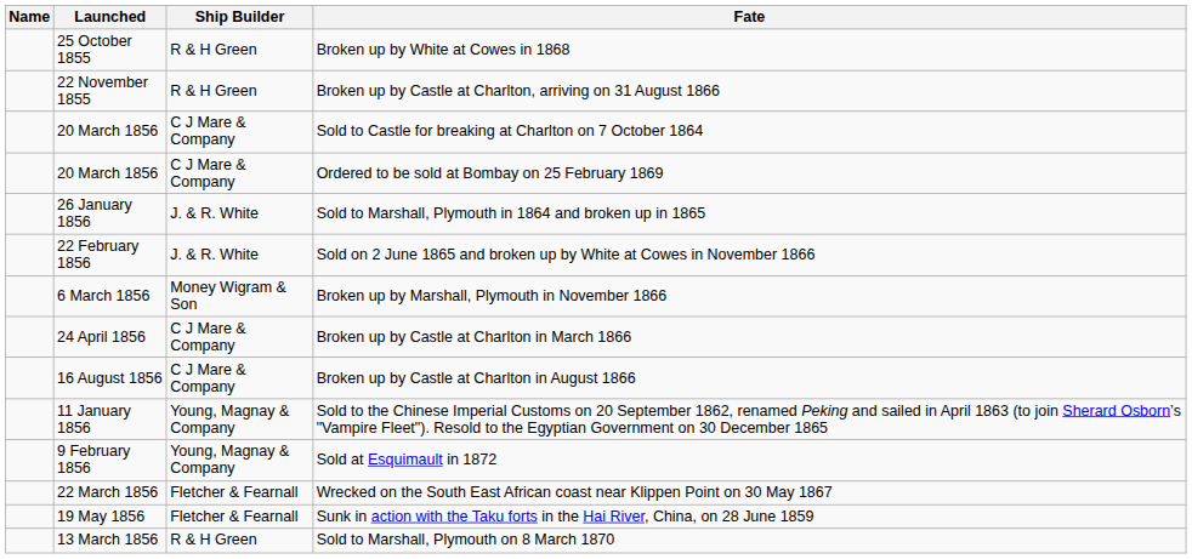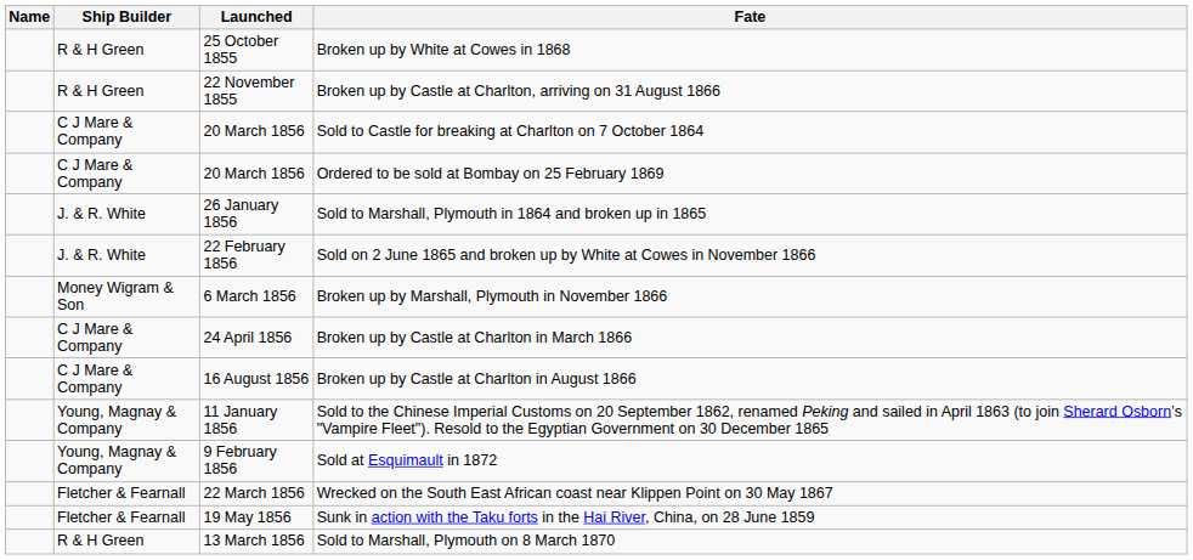columns swapped: Ship Builder <-> Launched
